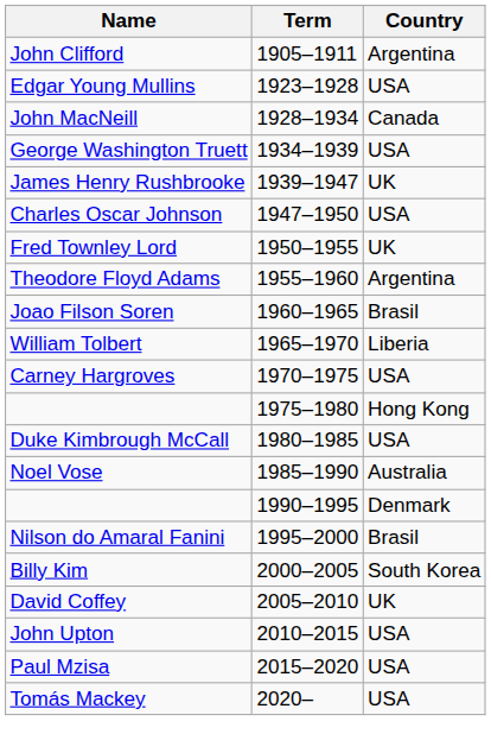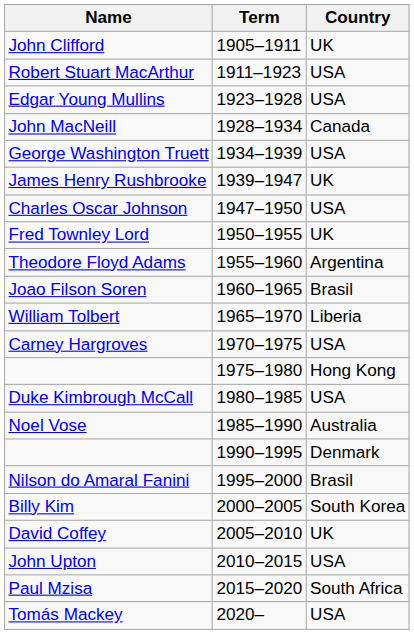John Clifford | Country: Argentina -> UK
+ row: Robert Stuart MacArthur | 1911–1923 | USA
Paul Mzisa | Country: USA -> South Africa
